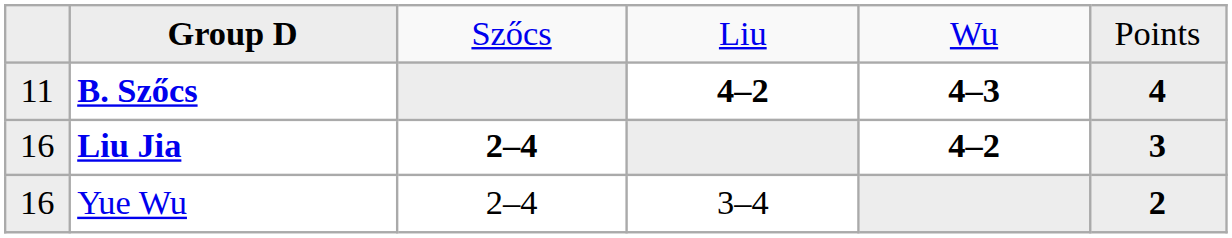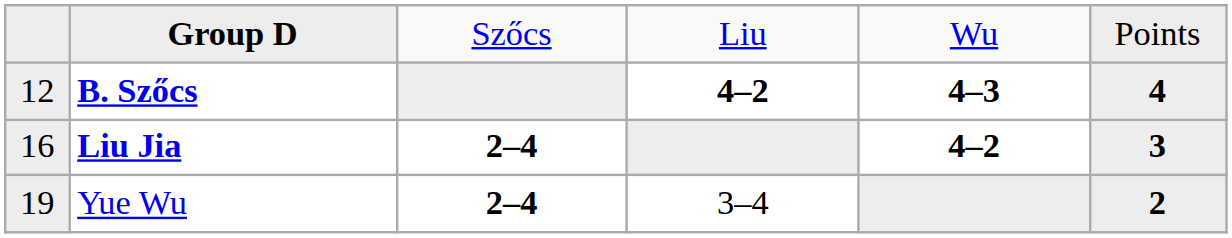B. Szőcs | column 1: 11 -> 12
Yue Wu | column 1: 16 -> 19
Yue Wu | column 3: normal -> bold
